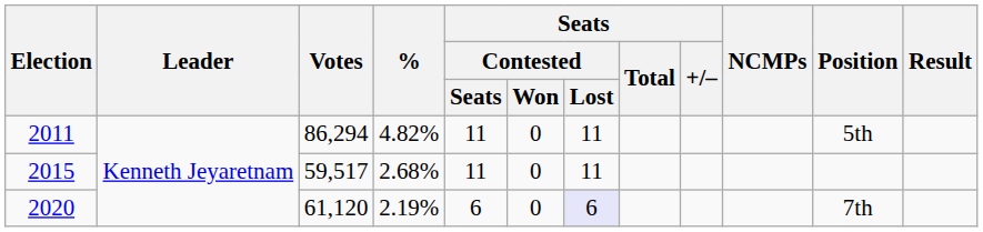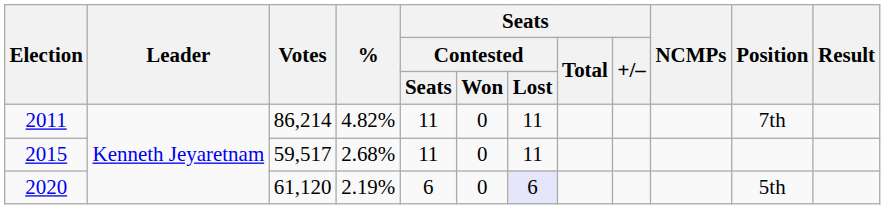2011 | Votes: 86,294 -> 86,214
2011 | Position: 5th -> 7th
2020 | Position: 7th -> 5th
